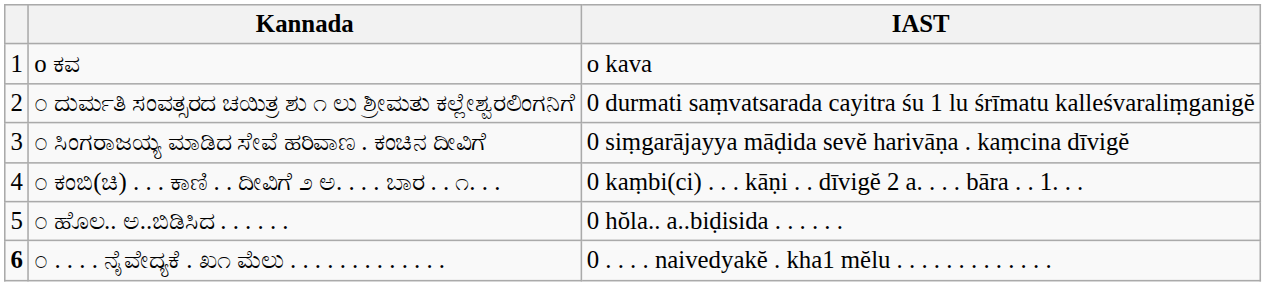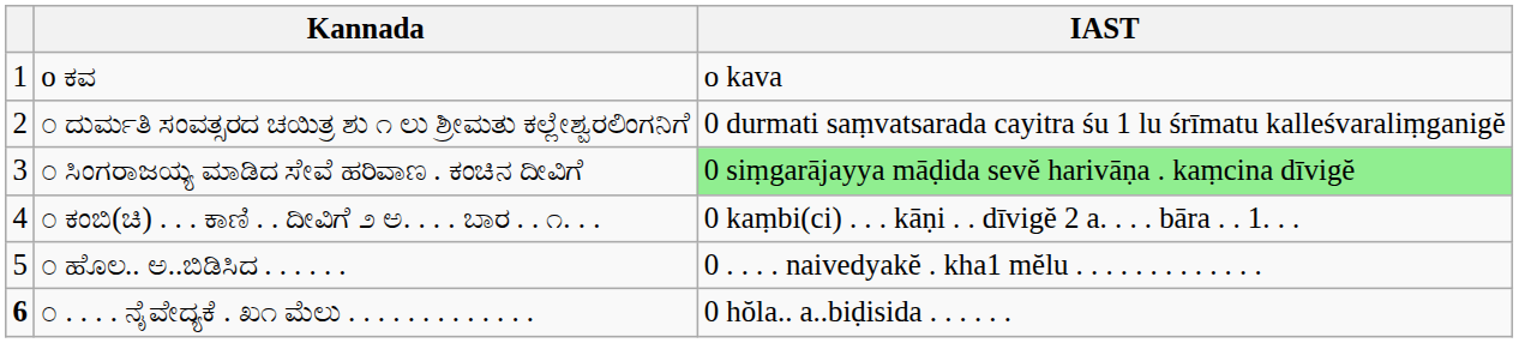೦ ಸಿಂಗರಾಜಯ್ಯ ಮಾಡಿದ ಸೇವೆ ಹರಿವಾಣ . ಕಂಚಿನ ದೀವಿಗೆ | IAST: no background -> lightgreen background
೦ ಹೊಲ.. ಅ..ಬಿಡಿಸಿದ . . . . . . | IAST: 0 hŏla.. a..biḍisida . . . . . . -> 0 . . . . naivedyakĕ . kha1 mĕlu . . . . . . . . . . . . .
೦ . . . . ನೈವೇದ್ಯಕೆ . ಖ೧ ಮೆಲು . . . . . . . . . . . . . | IAST: 0 . . . . naivedyakĕ . kha1 mĕlu . . . . . . . . . . . . . -> 0 hŏla.. a..biḍisida . . . . . .
